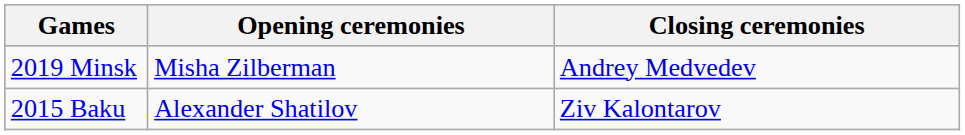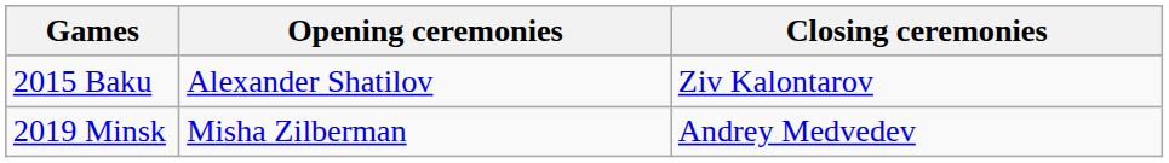rows swapped: 2015 Baku <-> 2019 Minsk
